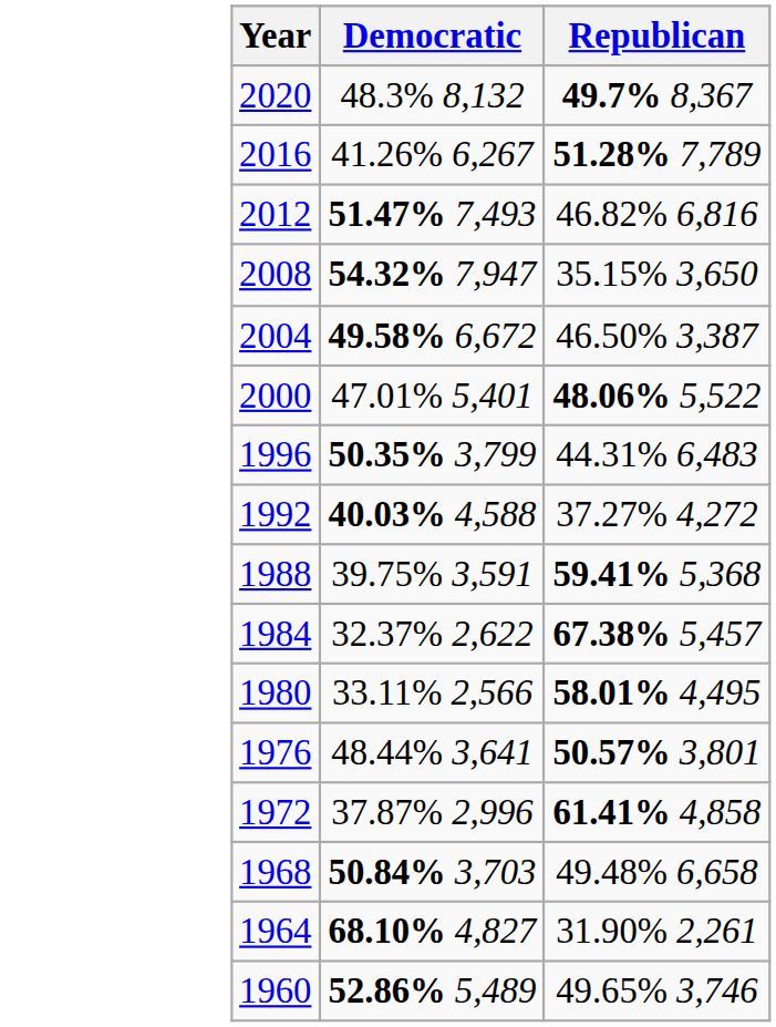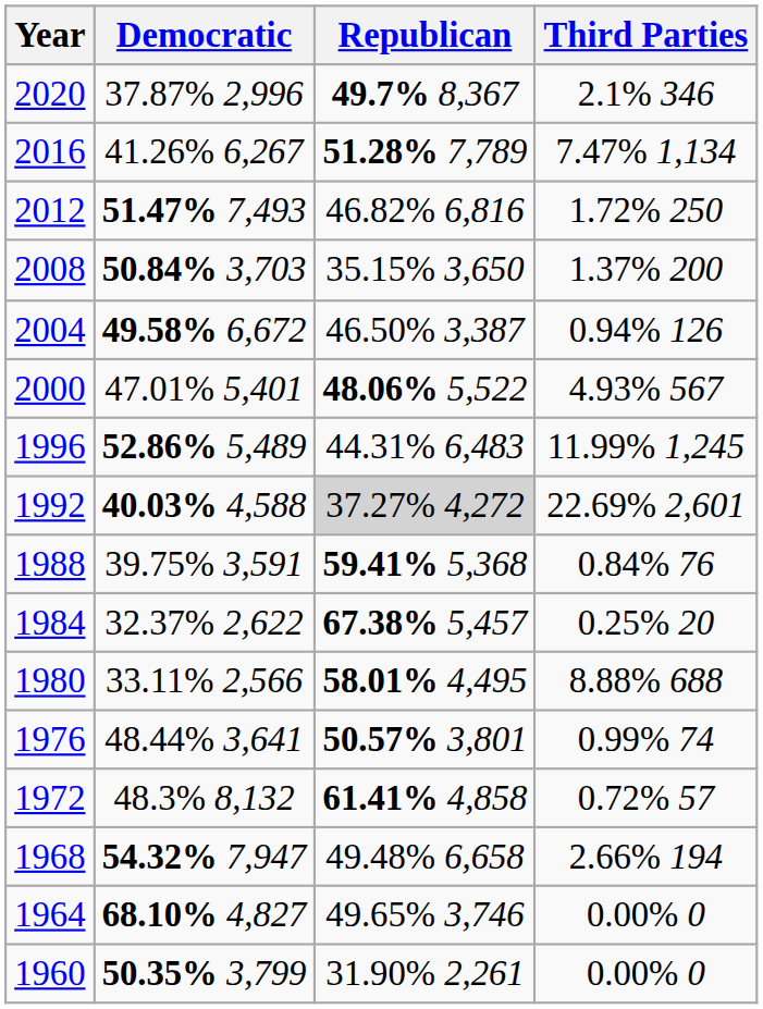+ column: Third Parties | 2.1% 346 | 7.47% 1,134 | 1.72% 250 | 1.37% 200 | 0.94% 126 | 4.93% 567 | 11.99% 1,245 | 22.69% 2,601 | 0.84% 76 | 0.25% 20 | 8.88% 688 | 0.99% 74 | 0.72% 57 | 2.66% 194 | 0.00% 0 | 0.00% 0
2020 | Democratic: 48.3% 8,132 -> 37.87% 2,996
2008 | Democratic: 54.32% 7,947 -> 50.84% 3,703
1996 | Democratic: 50.35% 3,799 -> 52.86% 5,489
1992 | Republican: no background -> lightgrey background
1972 | Democratic: 37.87% 2,996 -> 48.3% 8,132
1968 | Democratic: 50.84% 3,703 -> 54.32% 7,947
1964 | Republican: 31.90% 2,261 -> 49.65% 3,746
1960 | Democratic: 52.86% 5,489 -> 50.35% 3,799
1960 | Republican: 49.65% 3,746 -> 31.90% 2,261
